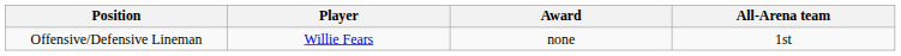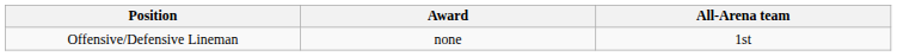- column: Player | Willie Fears
